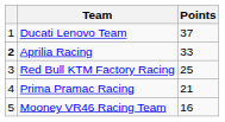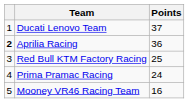Aprilia Racing | Points: 33 -> 36
Prima Pramac Racing | Points: 21 -> 24
